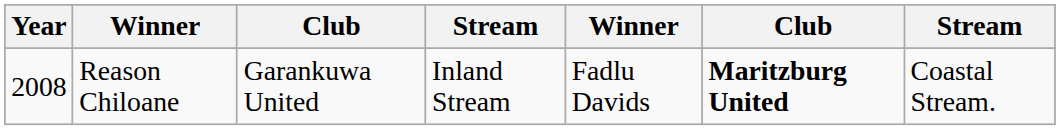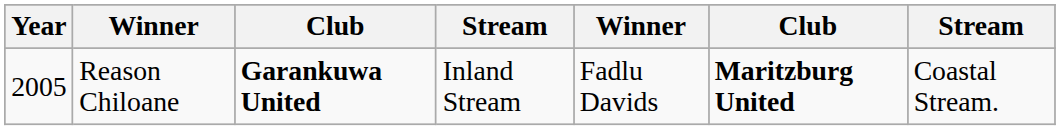Reason Chiloane | Year: 2008 -> 2005
Reason Chiloane | column 3: normal -> bold
